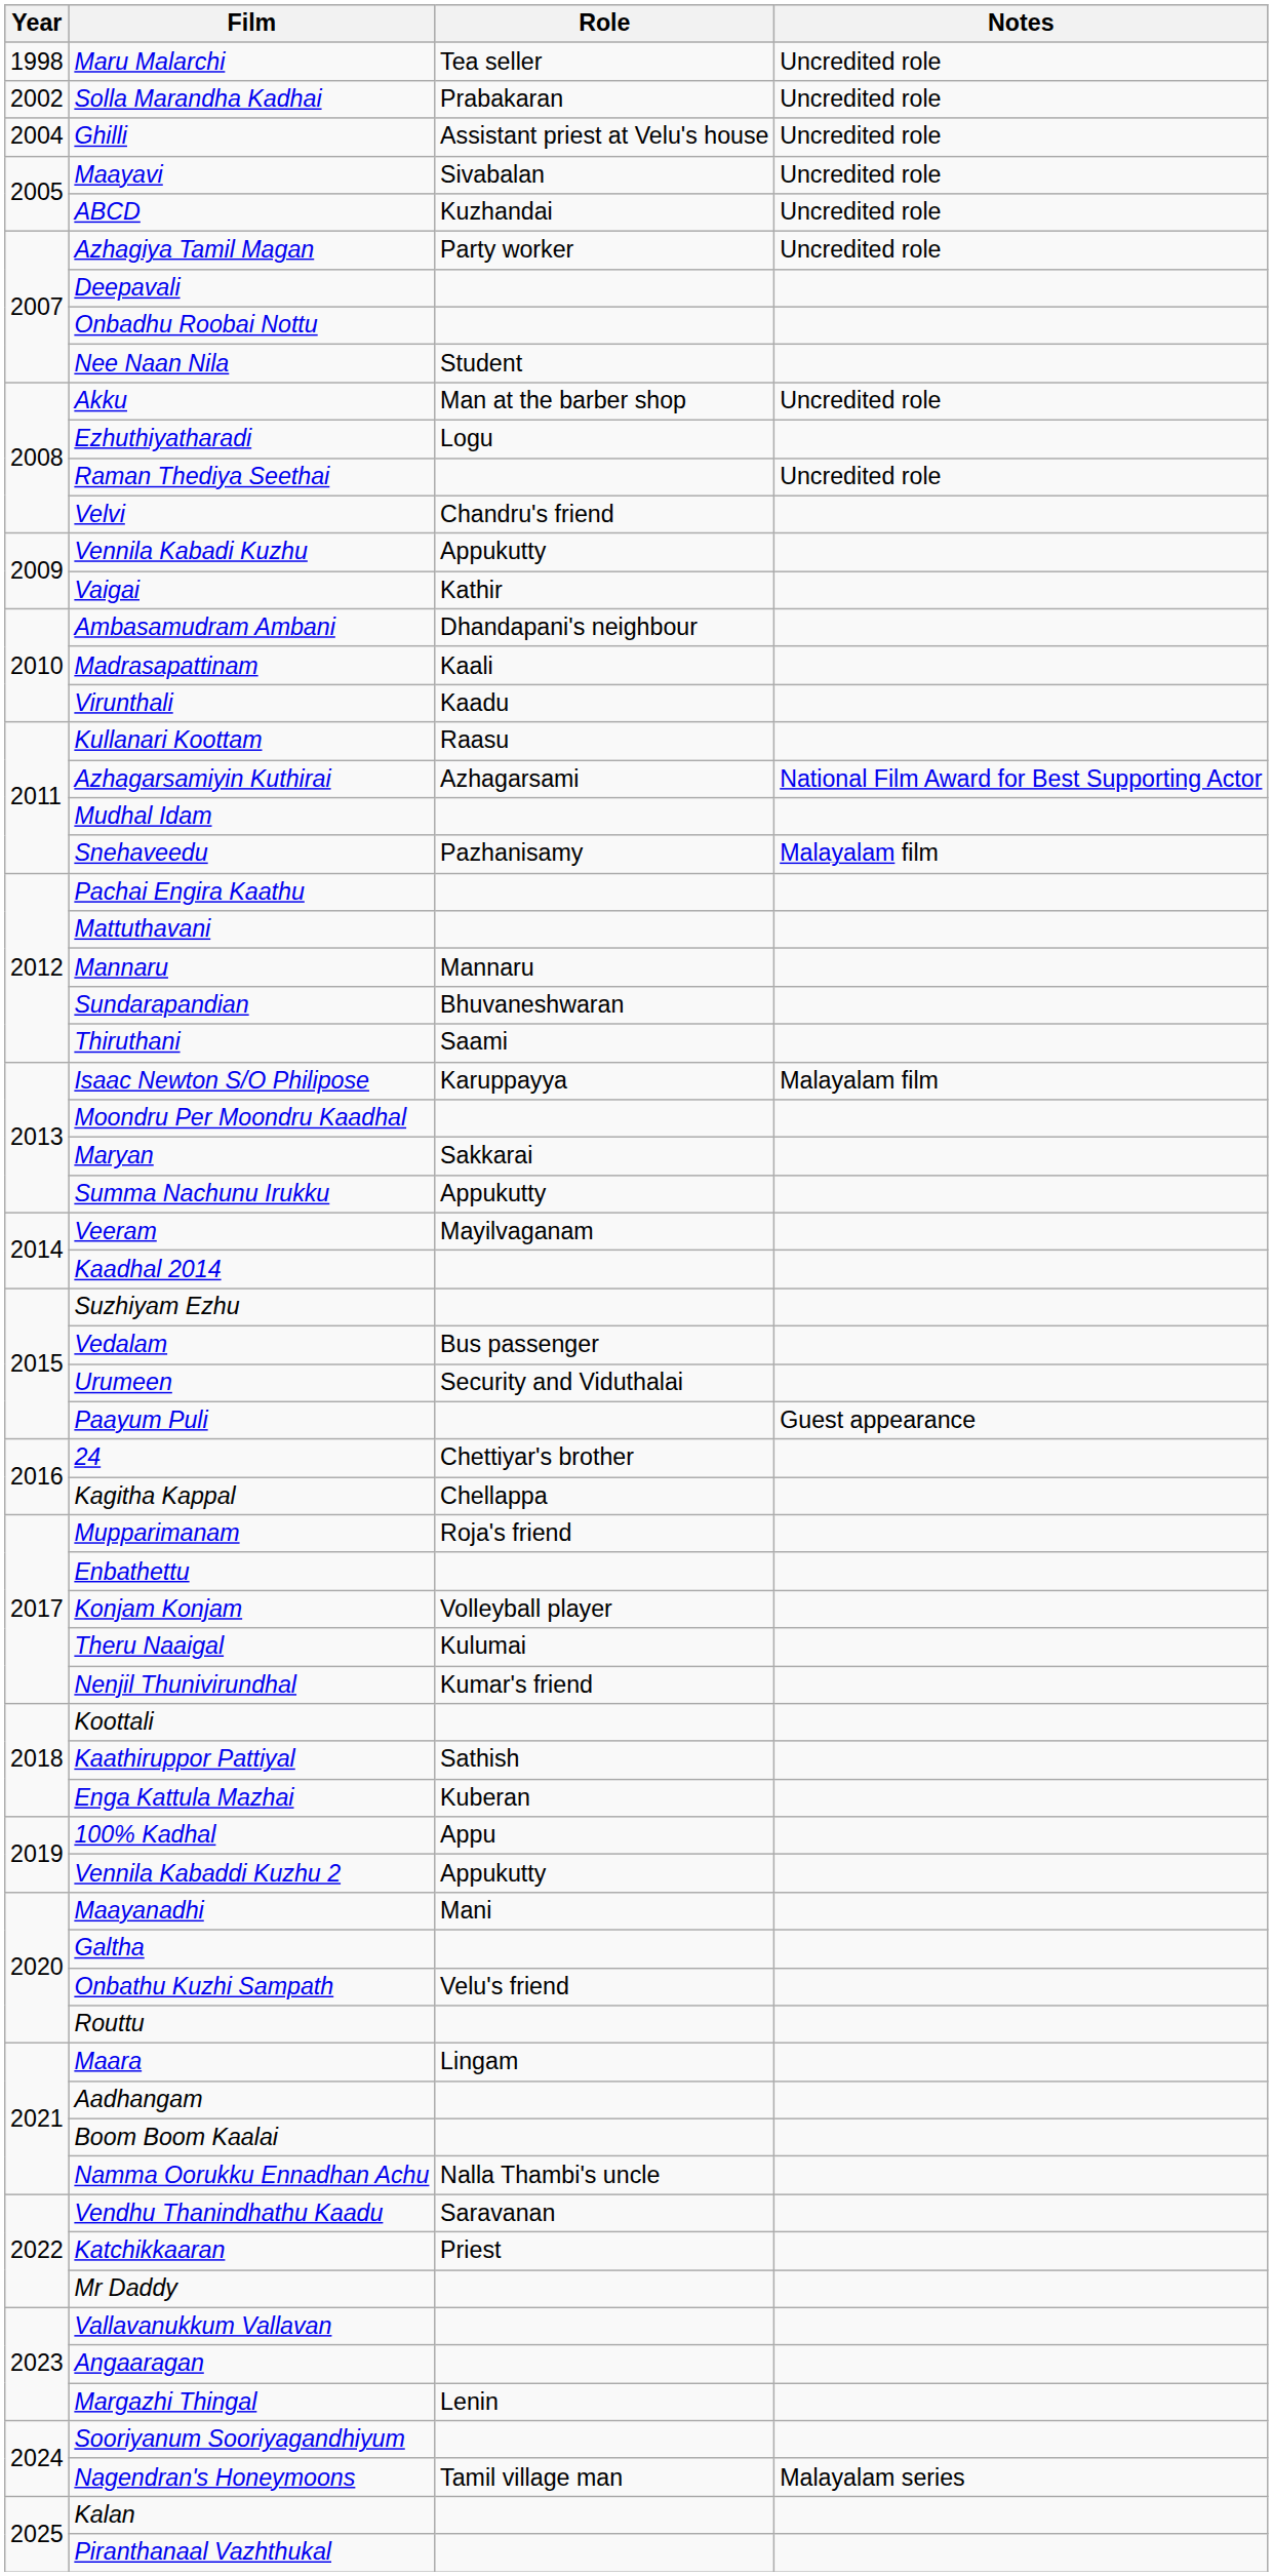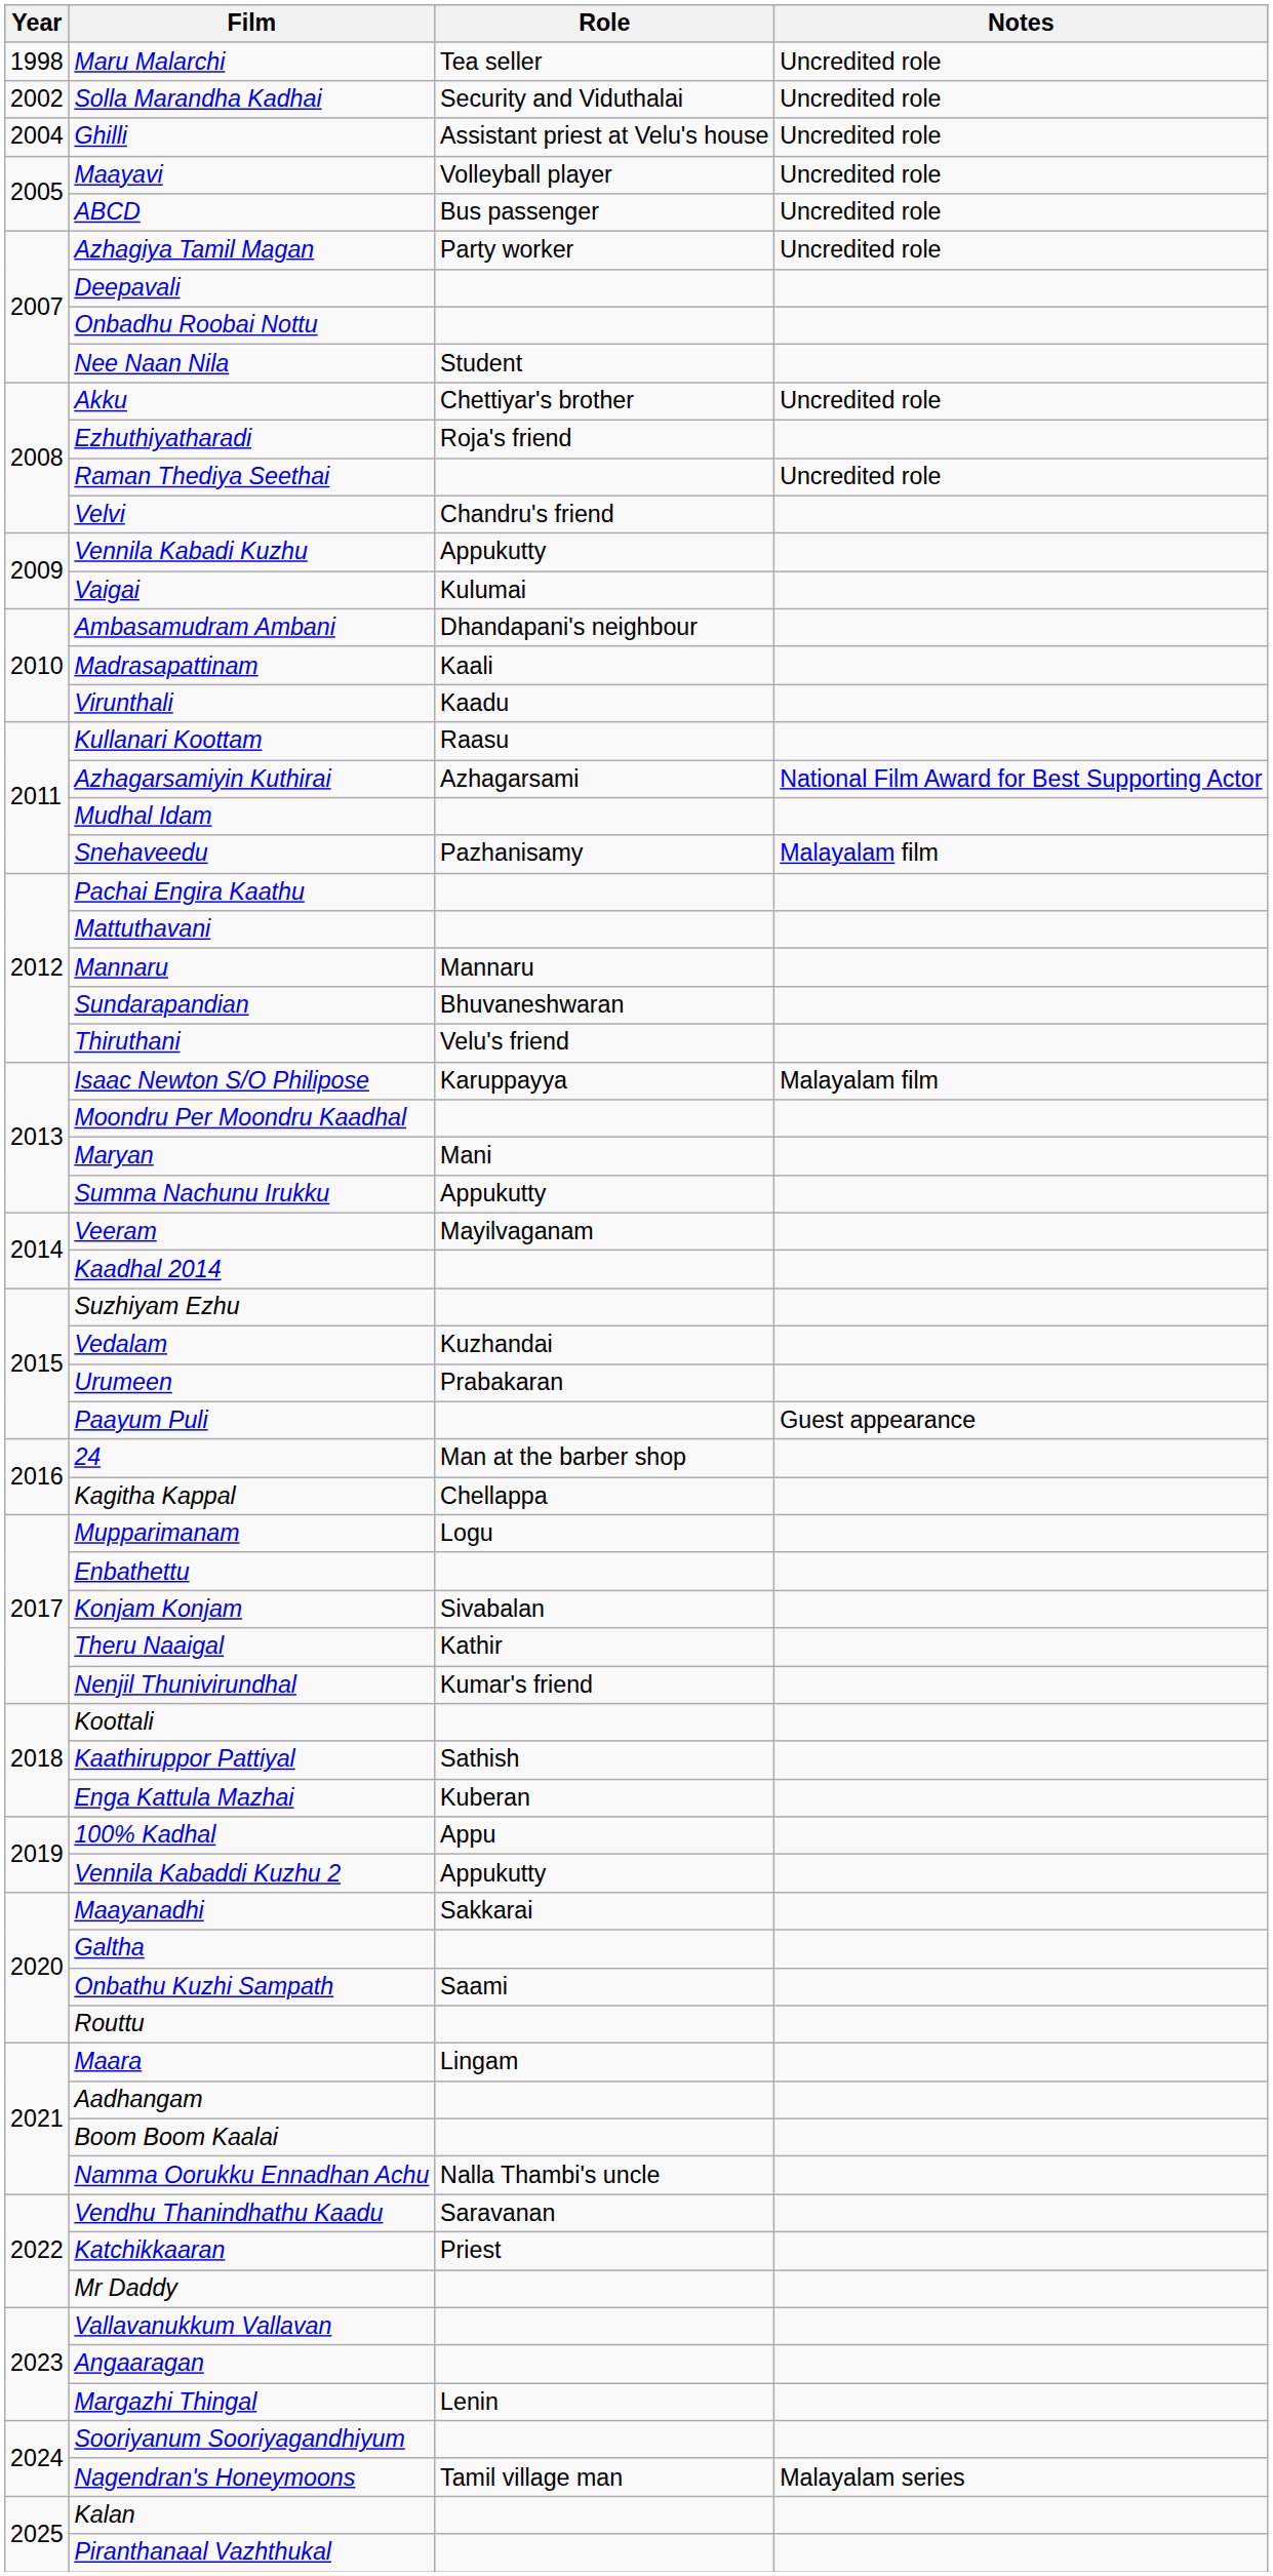Solla Marandha Kadhai | Role: Prabakaran -> Security and Viduthalai
Maayavi | Role: Sivabalan -> Volleyball player
ABCD | Role: Kuzhandai -> Bus passenger
Akku | Role: Man at the barber shop -> Chettiyar's brother
Ezhuthiyatharadi | Role: Logu -> Roja's friend
Vaigai | Role: Kathir -> Kulumai
Thiruthani | Role: Saami -> Velu's friend
Maryan | Role: Sakkarai -> Mani
Vedalam | Role: Bus passenger -> Kuzhandai
Urumeen | Role: Security and Viduthalai -> Prabakaran
24 | Role: Chettiyar's brother -> Man at the barber shop
Mupparimanam | Role: Roja's friend -> Logu
Konjam Konjam | Role: Volleyball player -> Sivabalan
Theru Naaigal | Role: Kulumai -> Kathir
Maayanadhi | Role: Mani -> Sakkarai
Onbathu Kuzhi Sampath | Role: Velu's friend -> Saami
